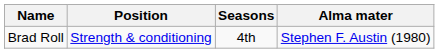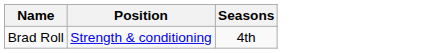- column: Alma mater | Stephen F. Austin (1980)
